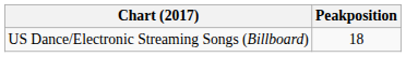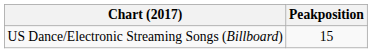US Dance/Electronic Streaming Songs (Billboard) | Peakposition: 18 -> 15
